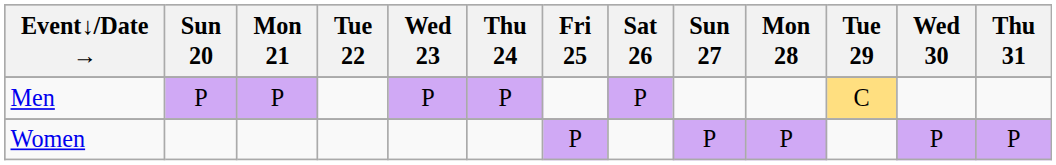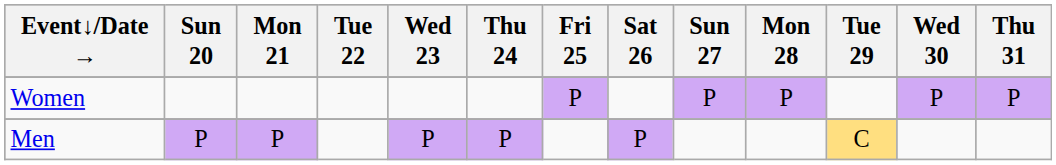rows swapped: Men <-> Women
